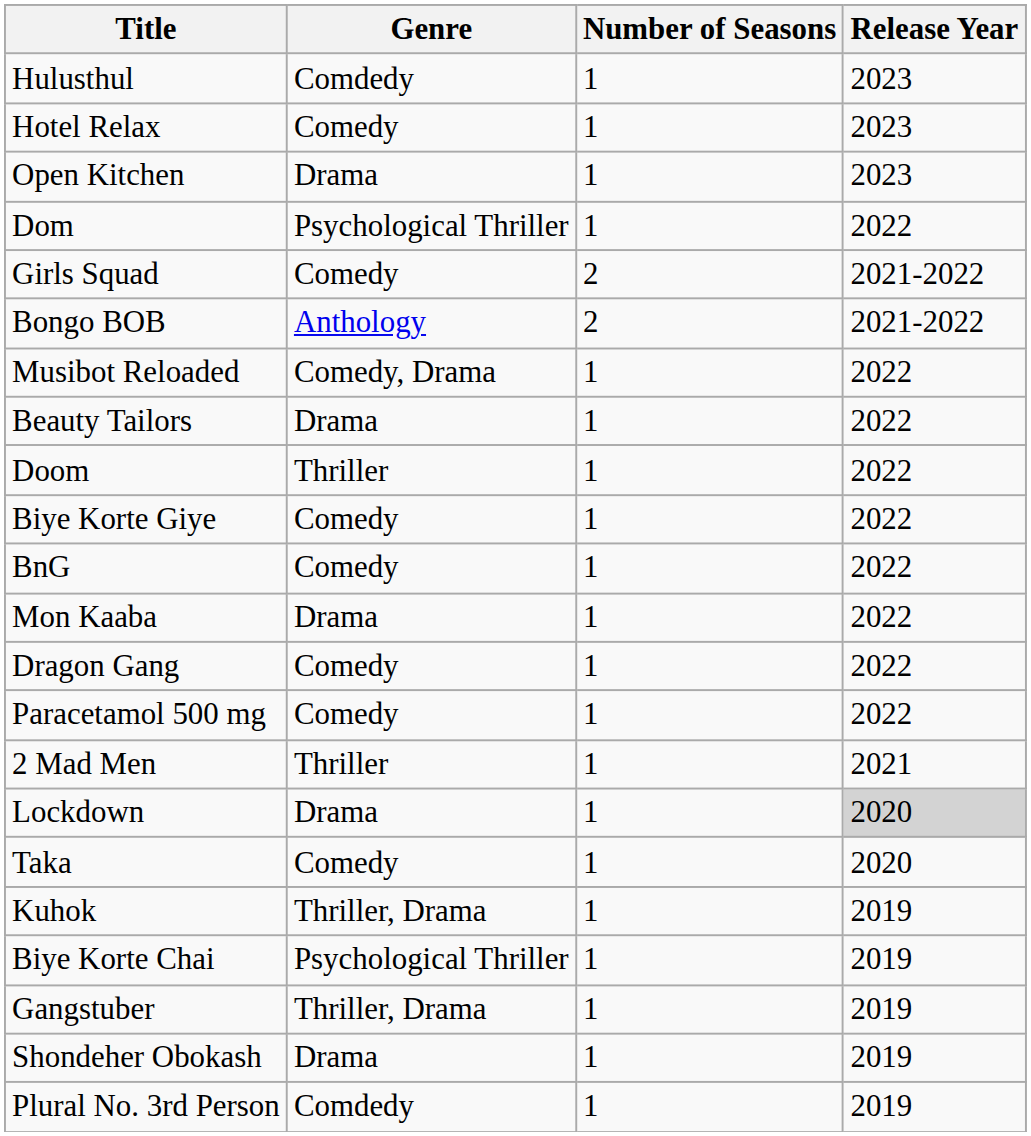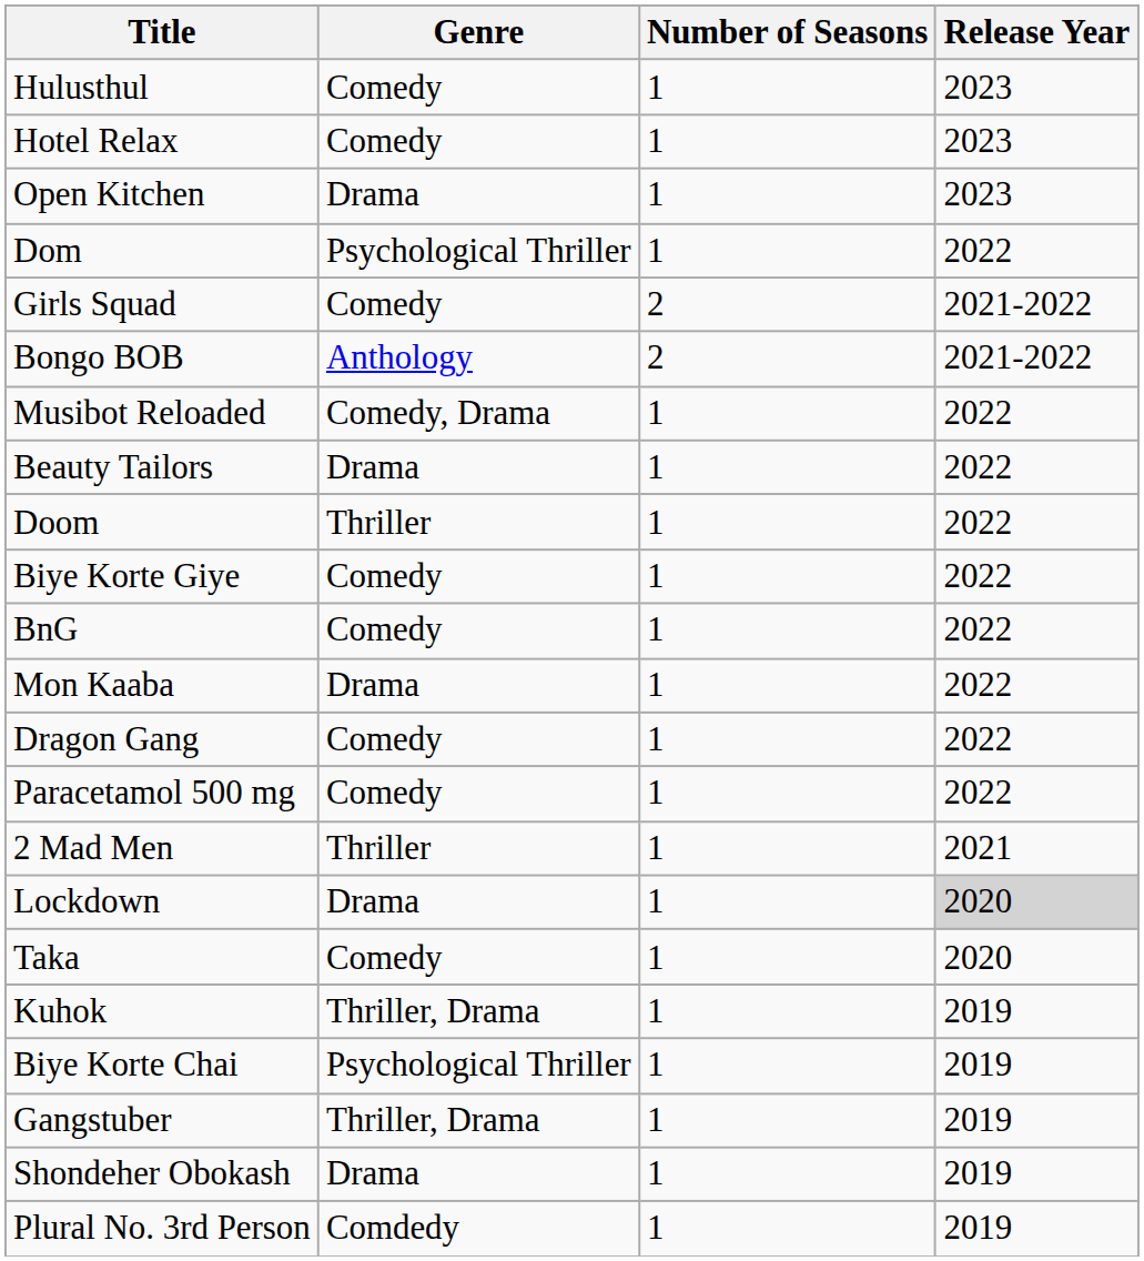Hulusthul | Genre: Comdedy -> Comedy
